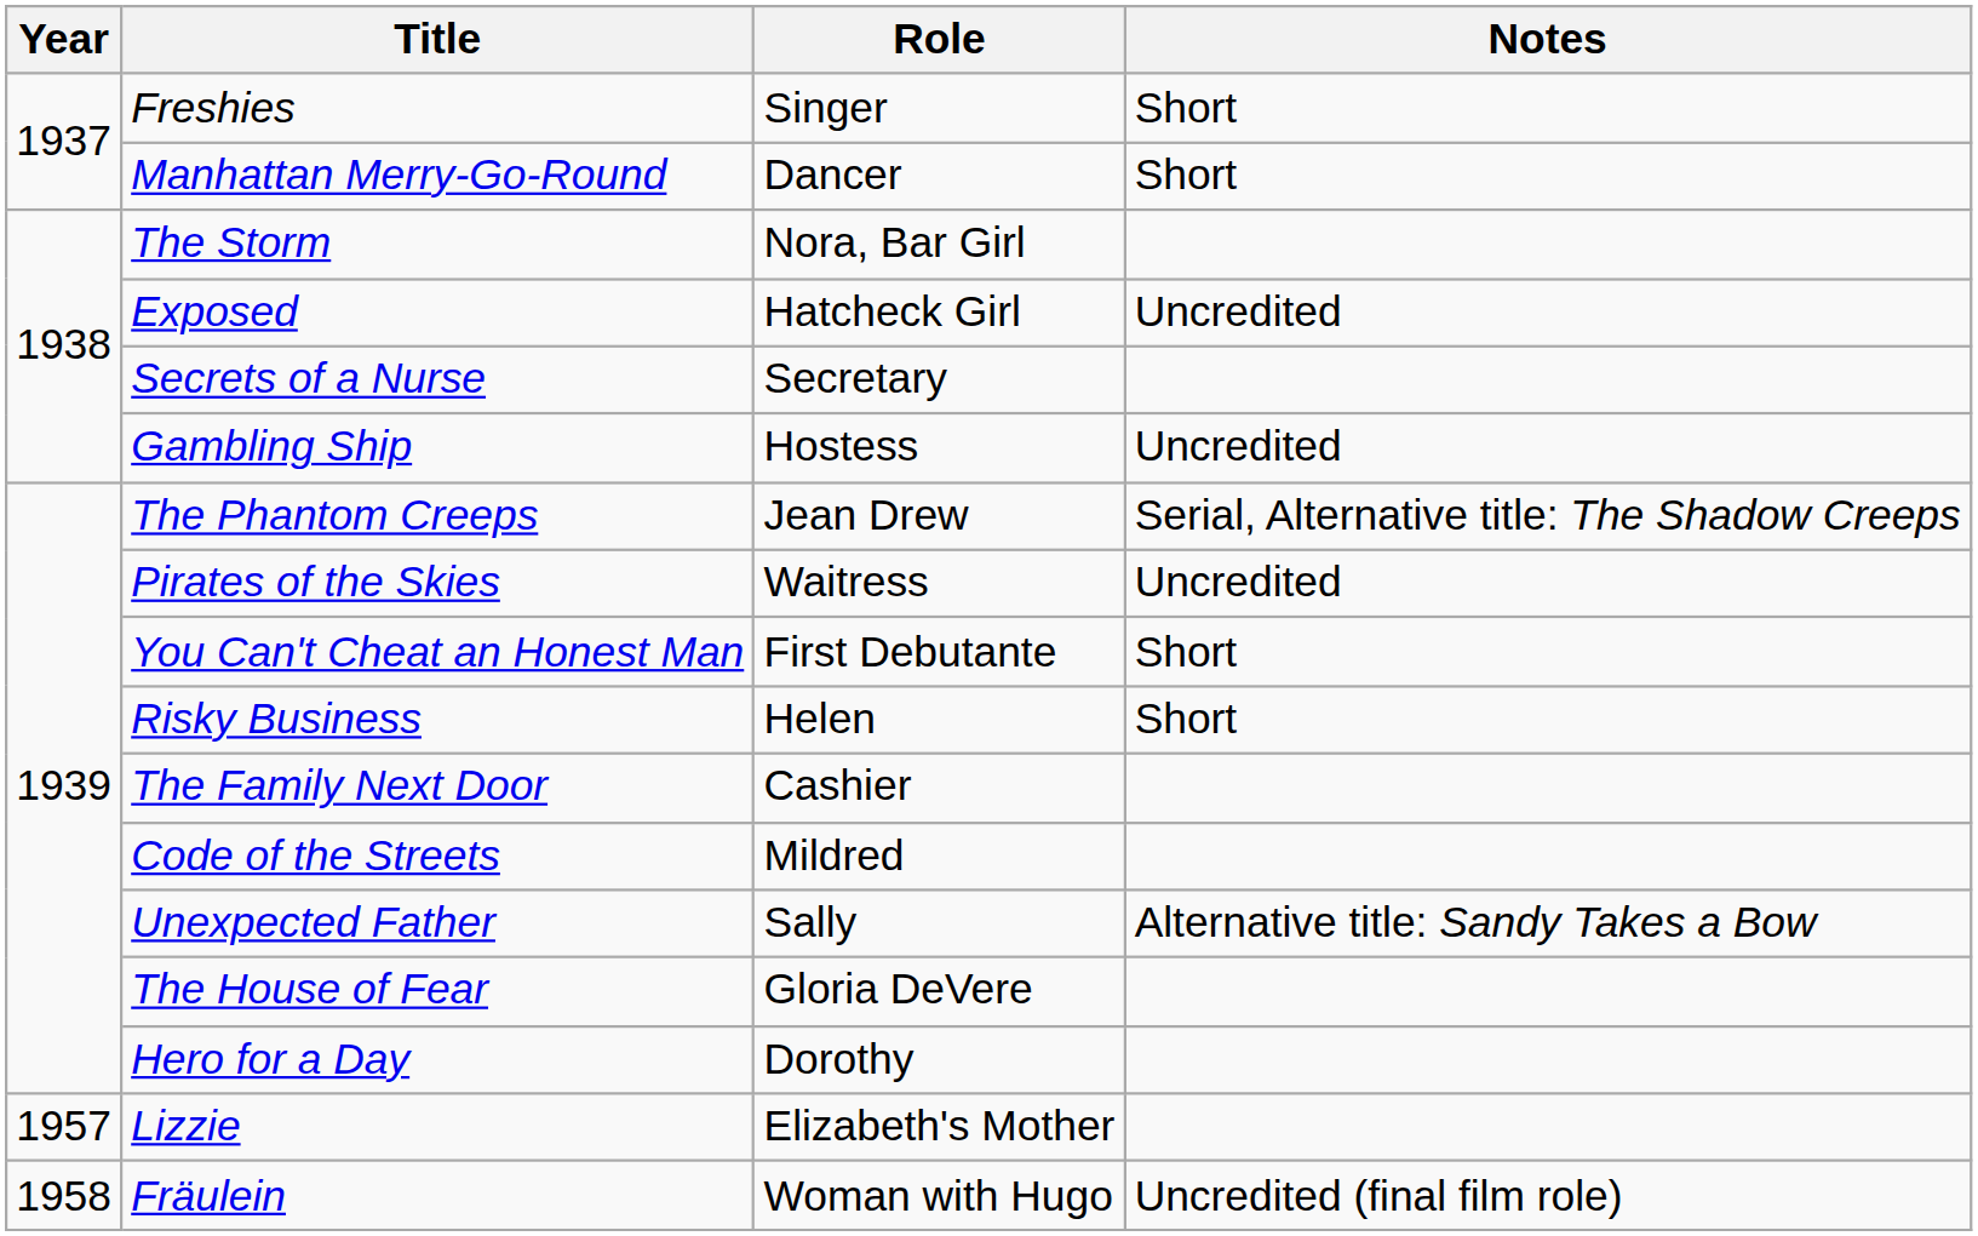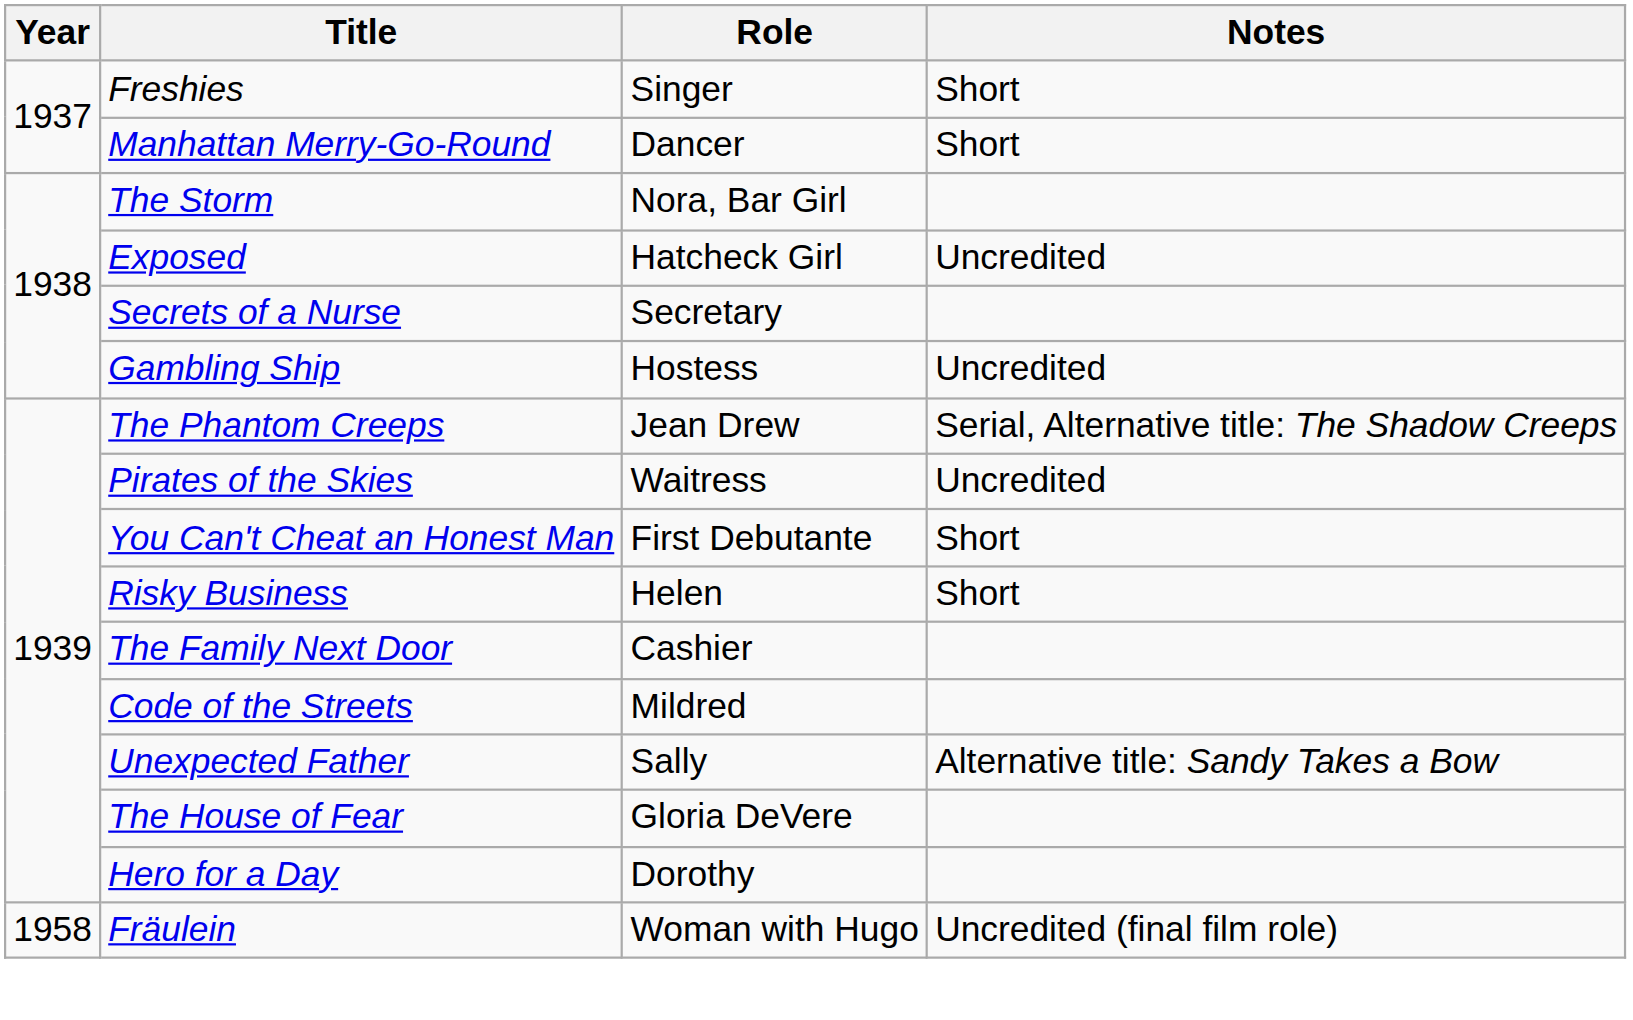- row: 1957 | Lizzie | Elizabeth's Mother
